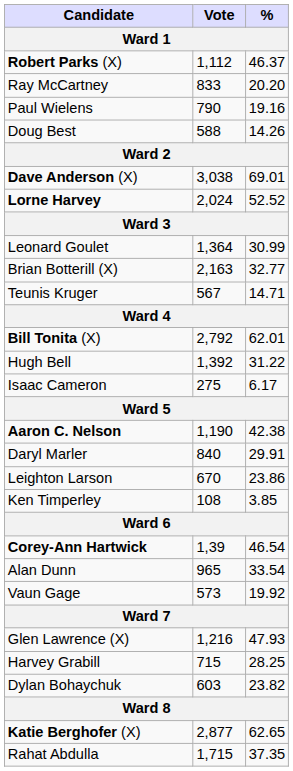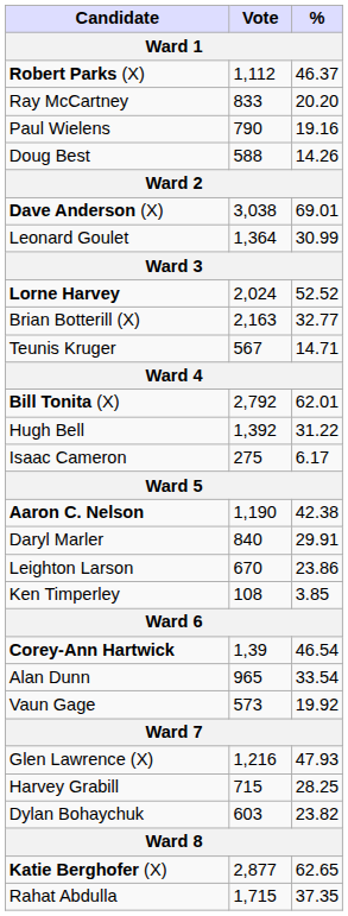rows swapped: Leonard Goulet <-> Lorne Harvey
